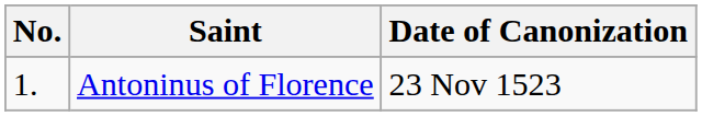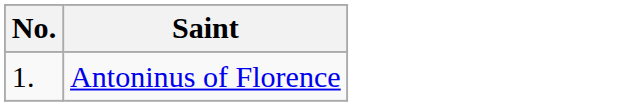- column: Date of Canonization | 23 Nov 1523
